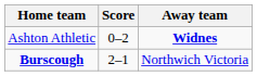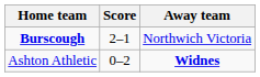rows swapped: Ashton Athletic <-> Burscough
